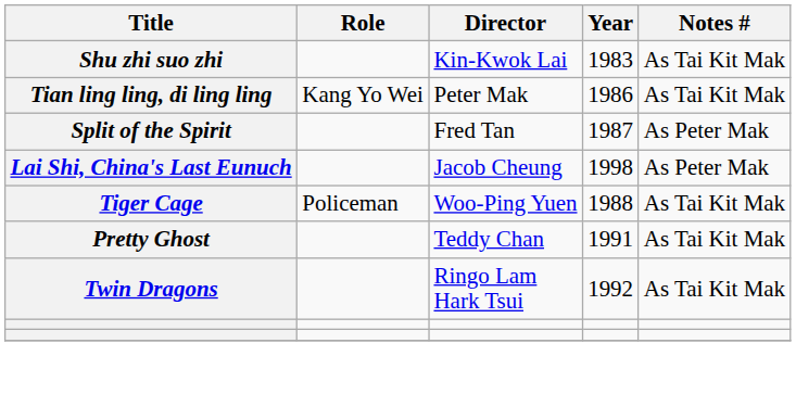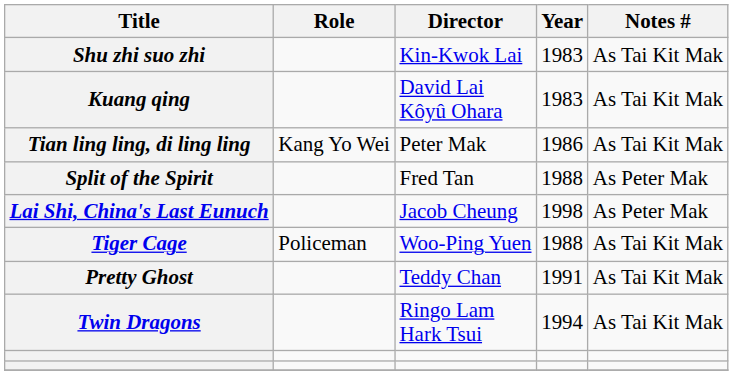+ row: Kuang qing | David Lai Kôyû Ohara | 1983 | As Tai Kit Mak
Split of the Spirit | Year: 1987 -> 1988
Twin Dragons | Year: 1992 -> 1994
